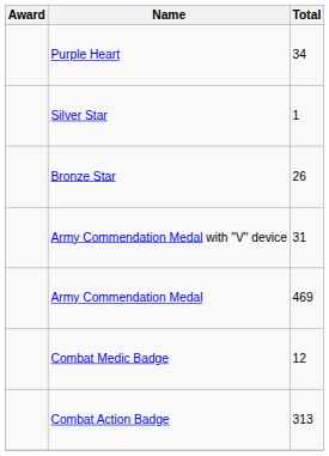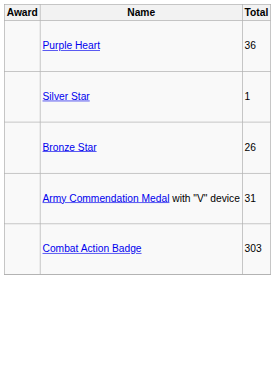Purple Heart | Total: 34 -> 36
- row: Army Commendation Medal | 469
- row: Combat Medic Badge | 12
Combat Action Badge | Total: 313 -> 303
